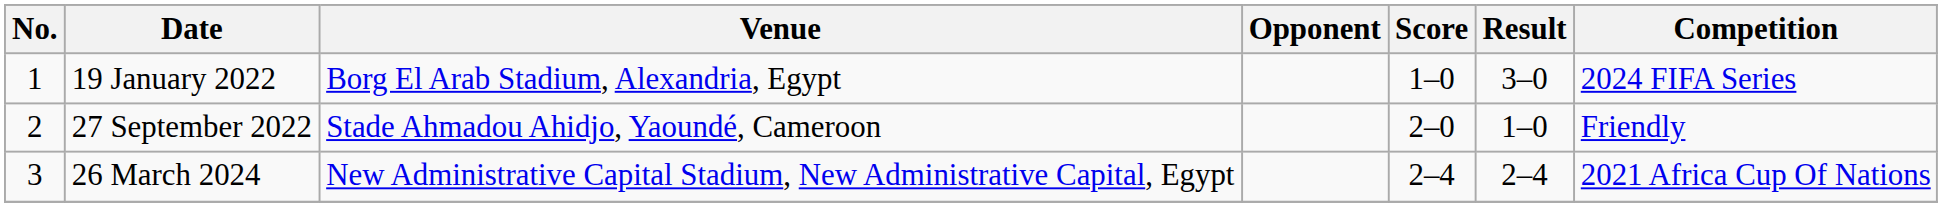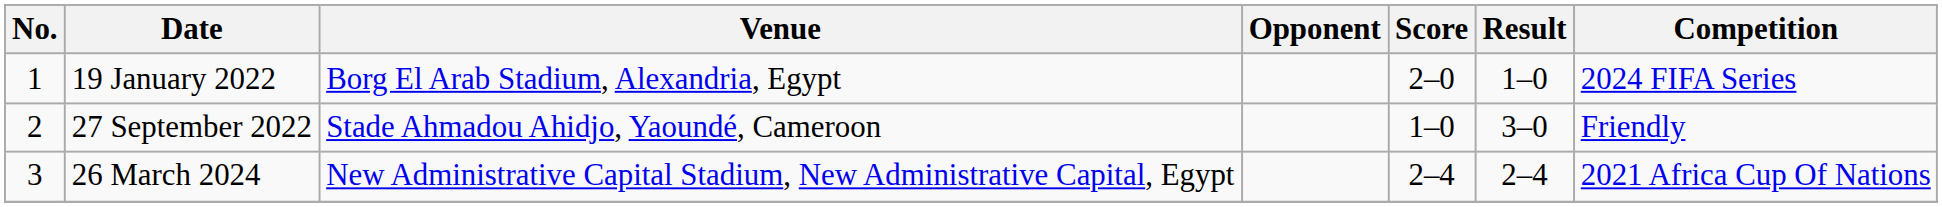19 January 2022 | Score: 1–0 -> 2–0
19 January 2022 | Result: 3–0 -> 1–0
27 September 2022 | Score: 2–0 -> 1–0
27 September 2022 | Result: 1–0 -> 3–0
